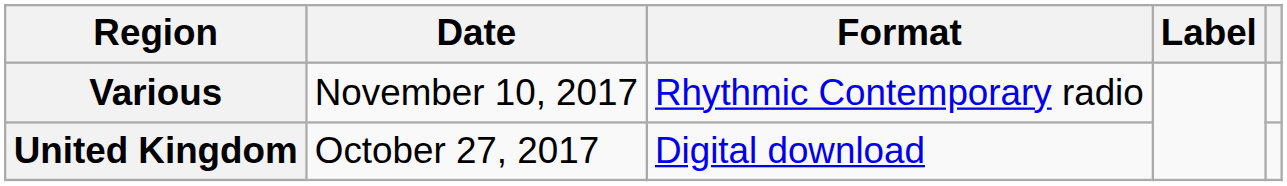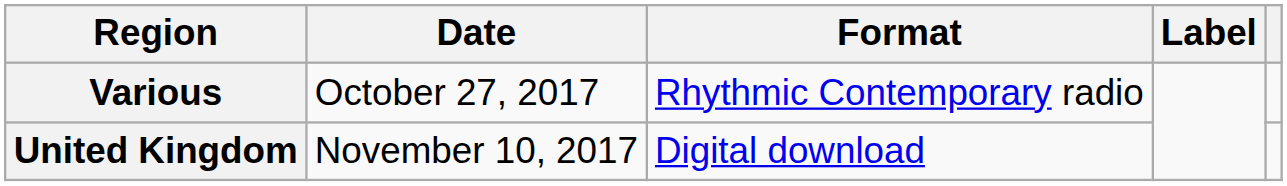Various | Date: November 10, 2017 -> October 27, 2017
United Kingdom | Date: October 27, 2017 -> November 10, 2017
